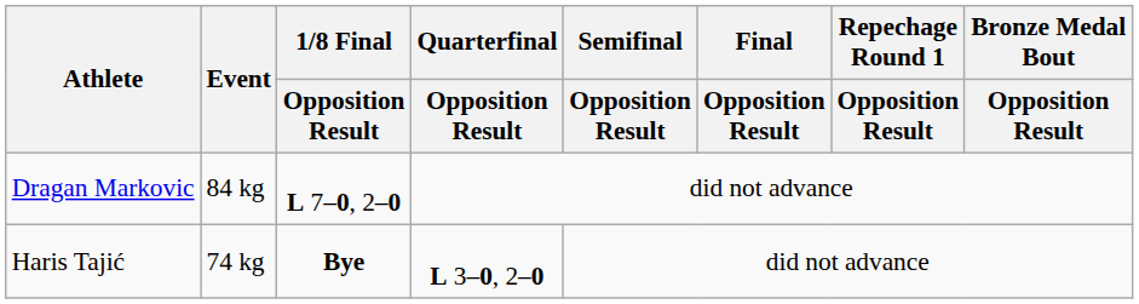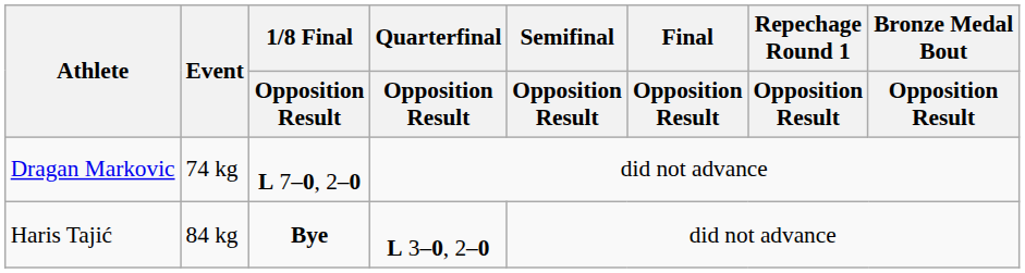Dragan Markovic | Event: 84 kg -> 74 kg
Haris Tajić | Event: 74 kg -> 84 kg
